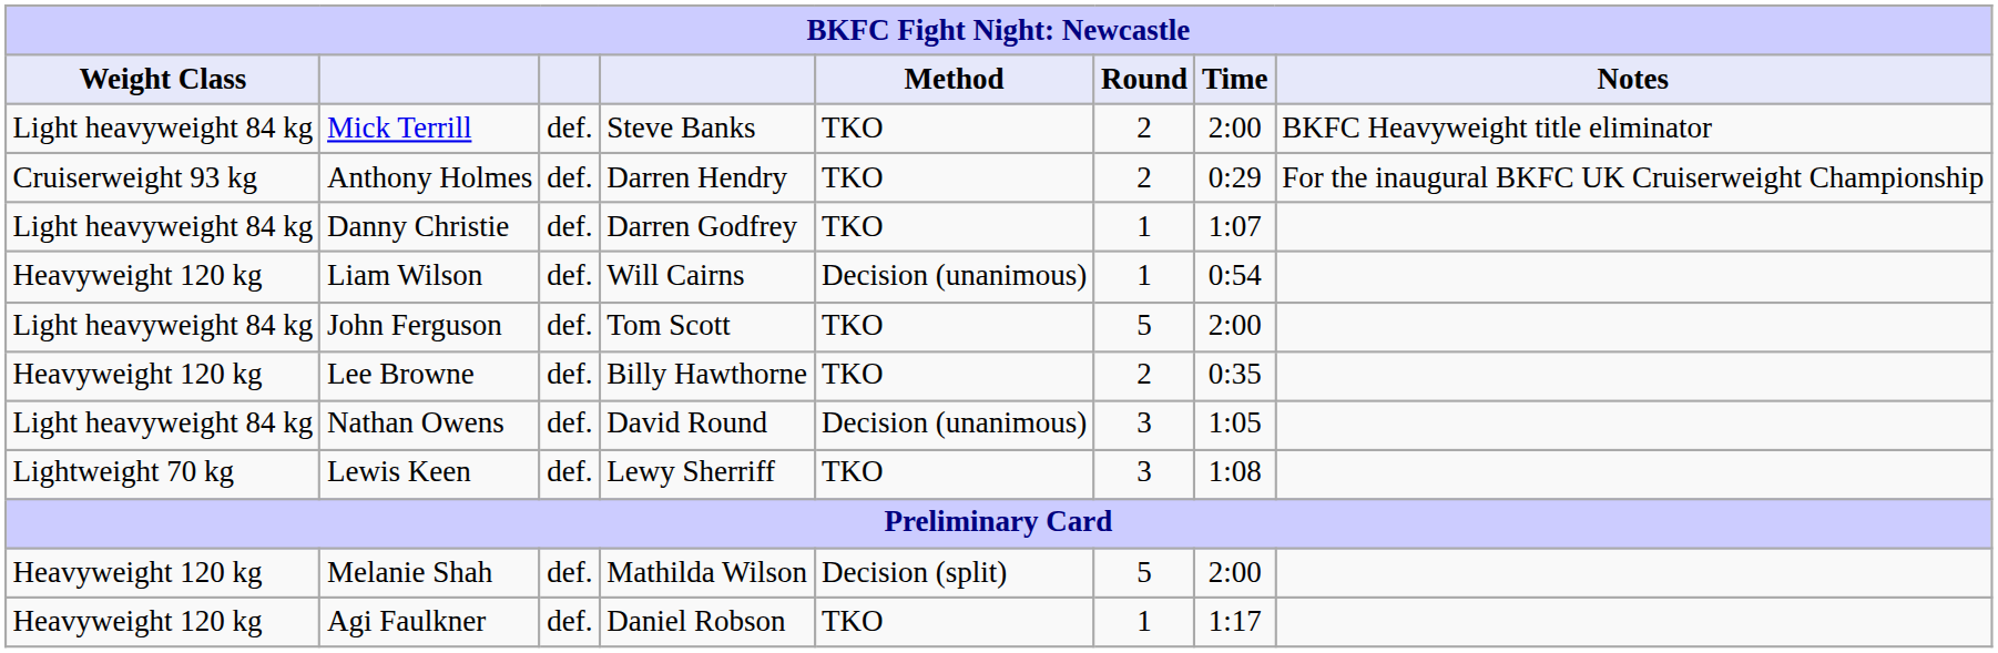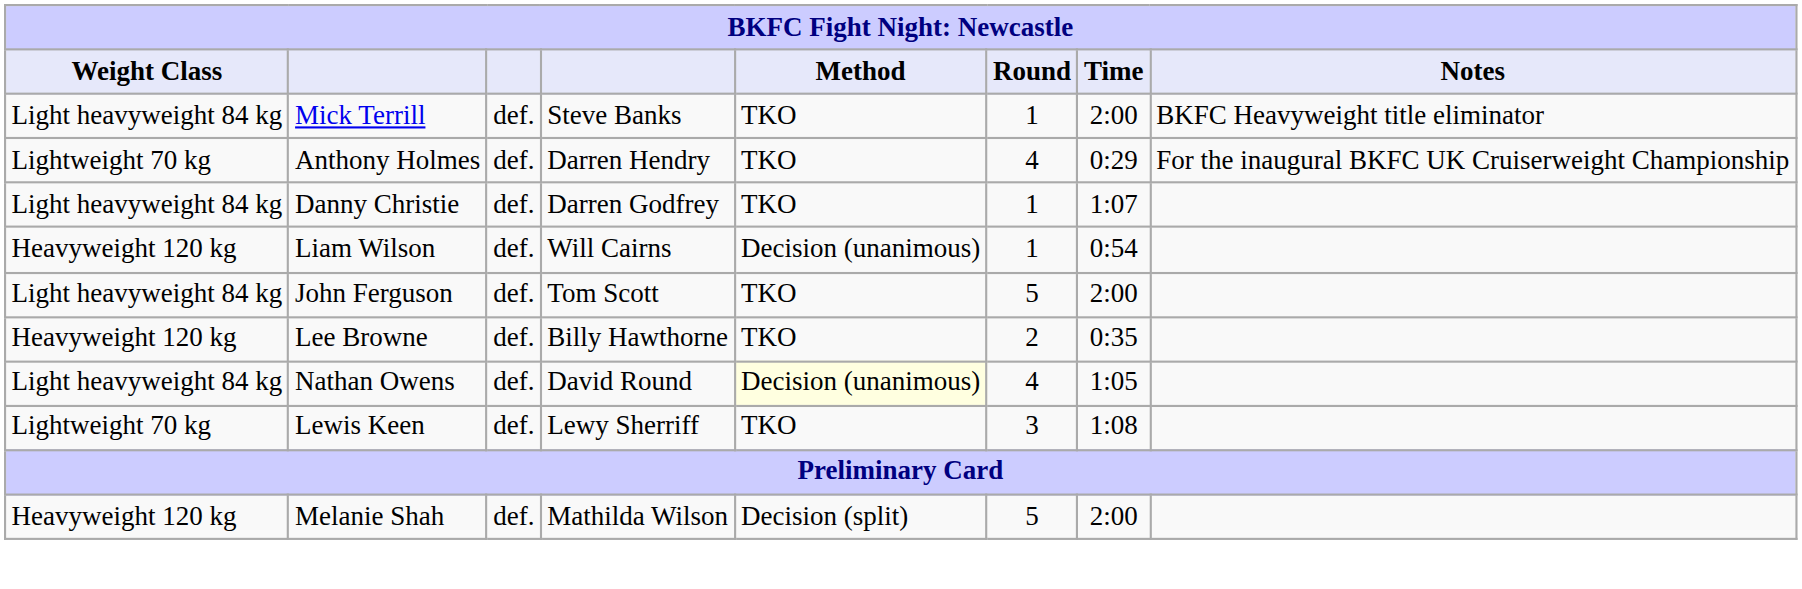Mick Terrill | Round: 2 -> 1
Anthony Holmes | Weight Class: Cruiserweight 93 kg -> Lightweight 70 kg
Anthony Holmes | Round: 2 -> 4
Nathan Owens | Method: no background -> lightyellow background
Nathan Owens | Round: 3 -> 4
- row: Heavyweight 120 kg | Agi Faulkner | def. | Daniel Robson | TKO | 1 | 1:17
